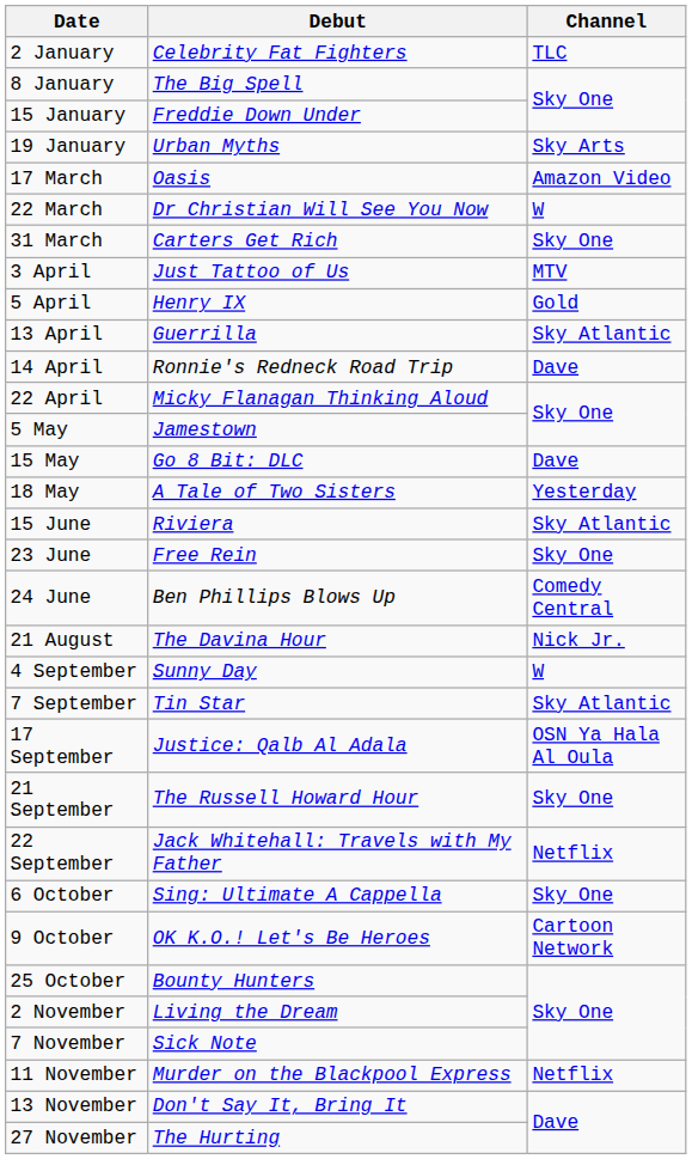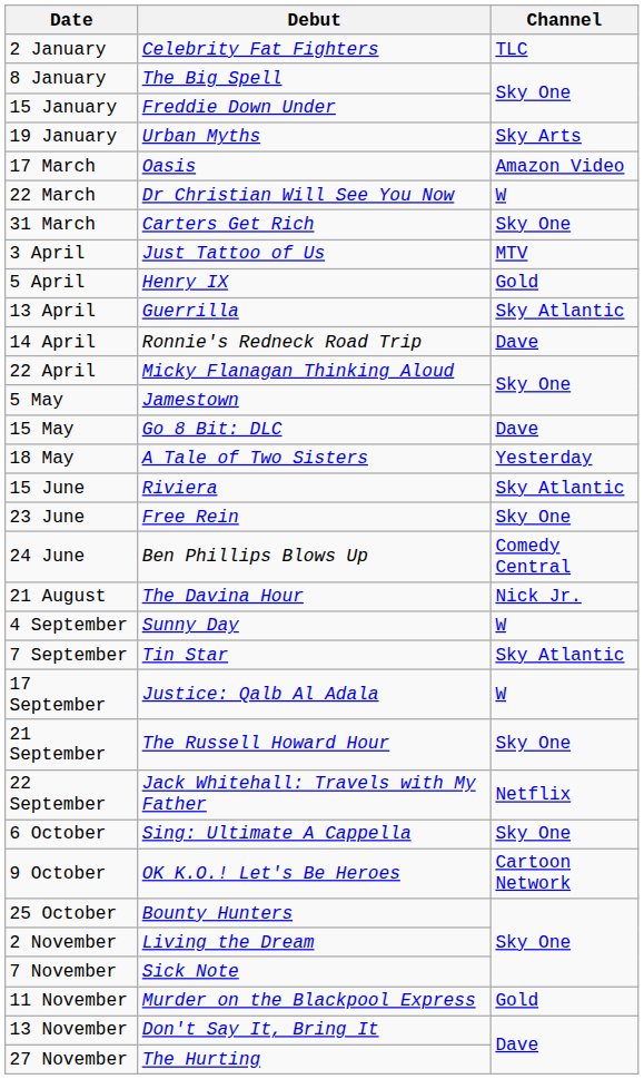17 September | Channel: OSN Ya Hala Al Oula -> W
11 November | Channel: Netflix -> Gold
